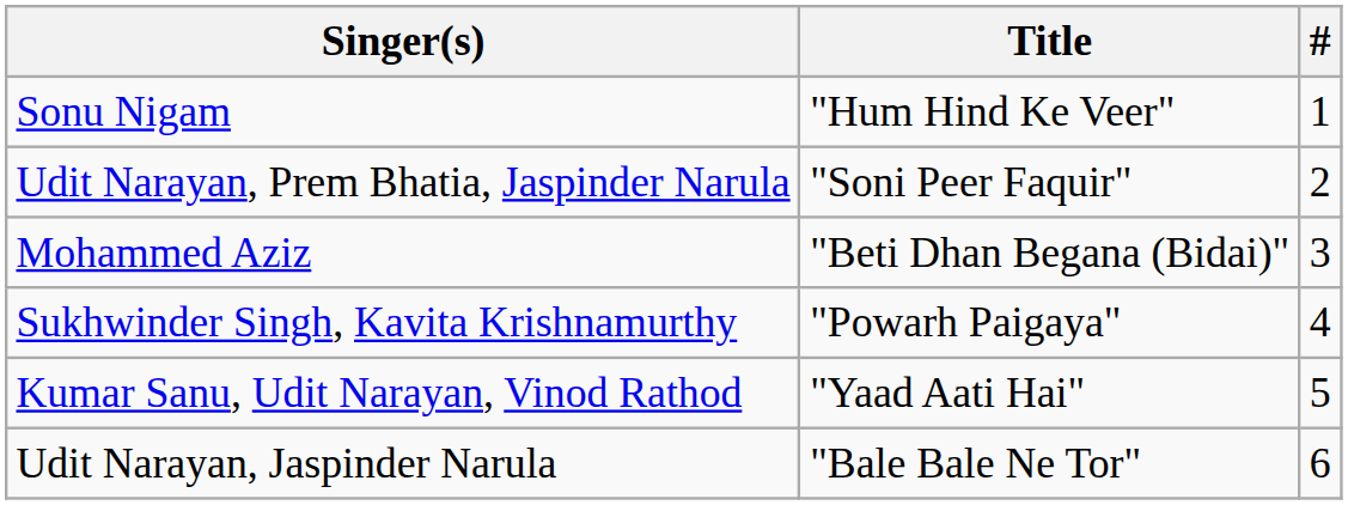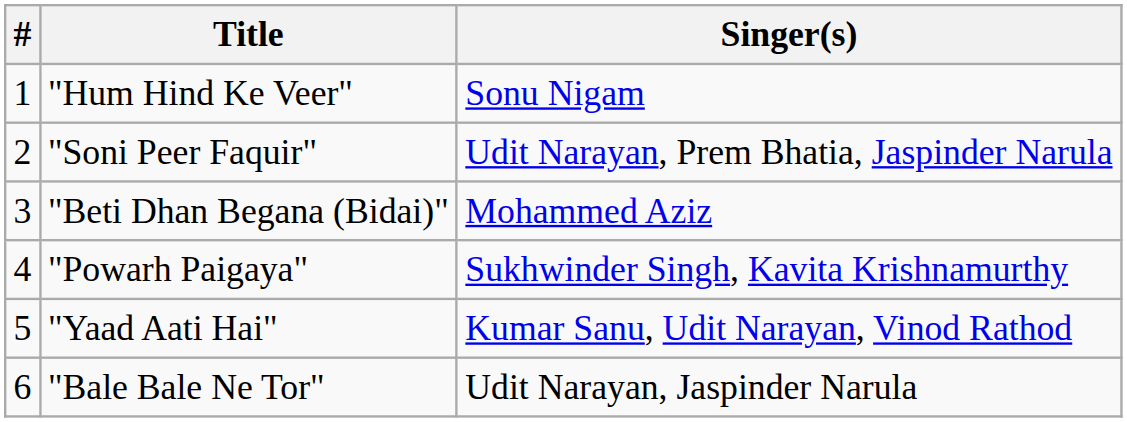columns swapped: # <-> Singer(s)
